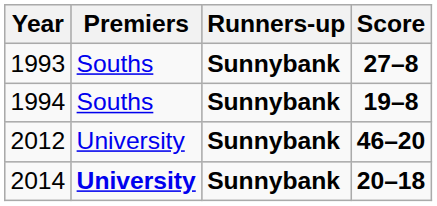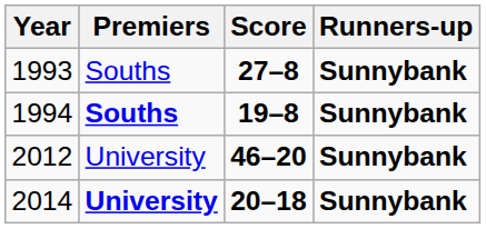columns swapped: Score <-> Runners-up
1994 | Premiers: normal -> bold
